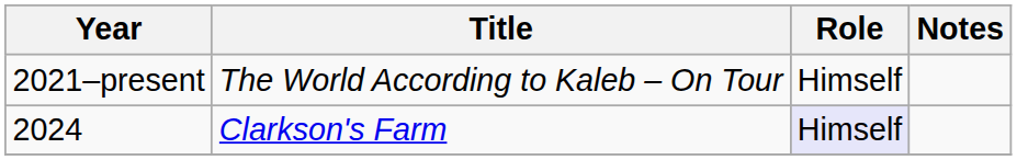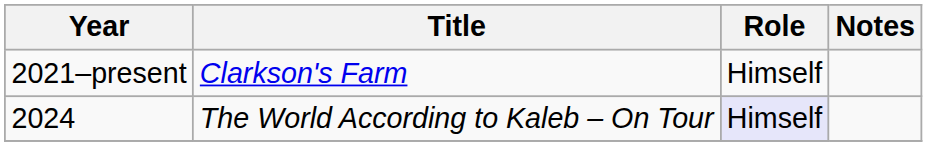2021–present | Title: The World According to Kaleb – On Tour -> Clarkson's Farm
2024 | Title: Clarkson's Farm -> The World According to Kaleb – On Tour
